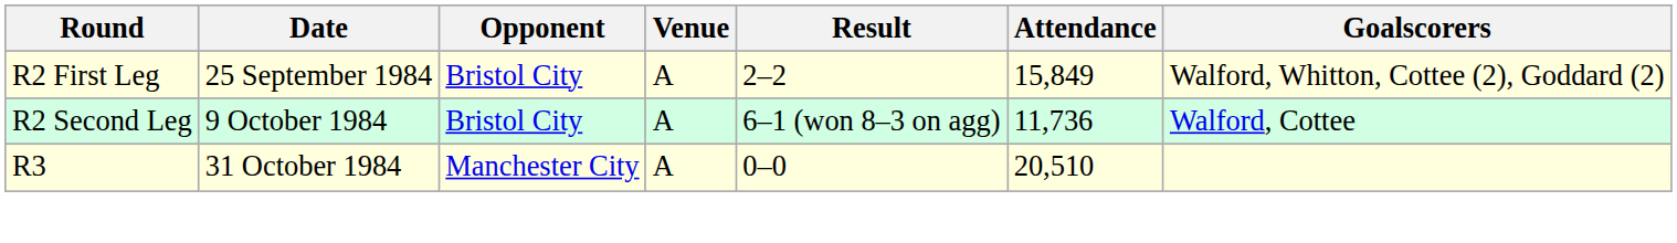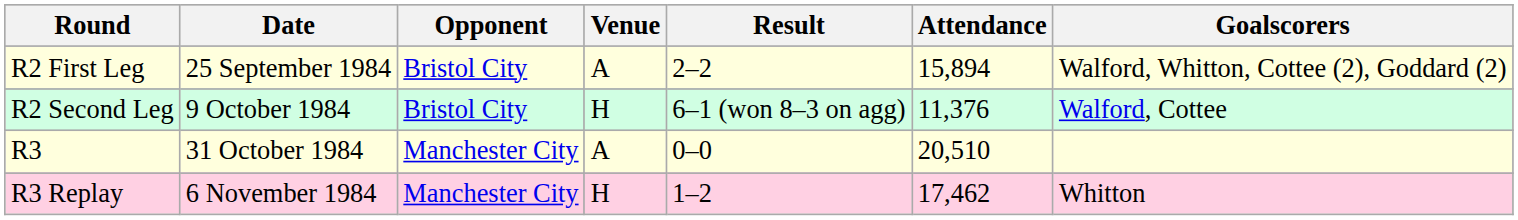R2 First Leg | Attendance: 15,849 -> 15,894
R2 Second Leg | Venue: A -> H
R2 Second Leg | Attendance: 11,736 -> 11,376
+ row: R3 Replay | 6 November 1984 | Manchester City | H | 1–2 | 17,462 | Whitton
